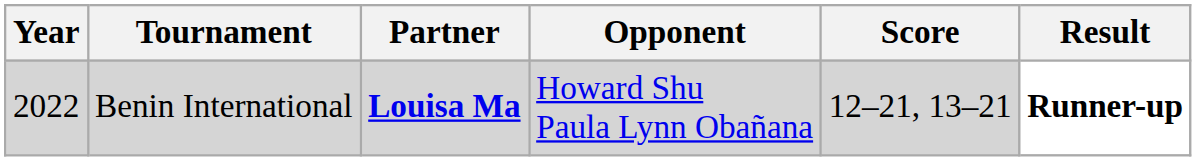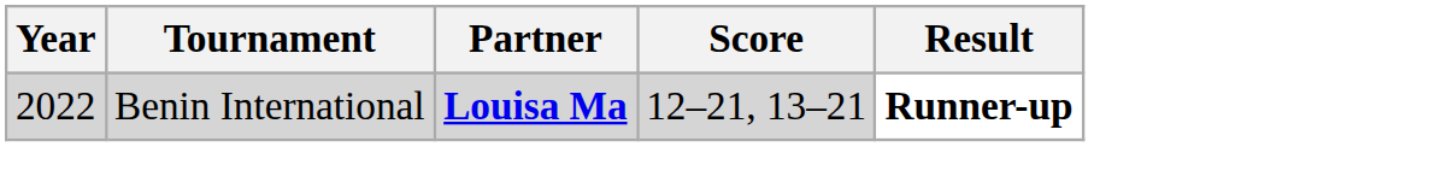- column: Opponent | Howard Shu Paula Lynn Obañana
